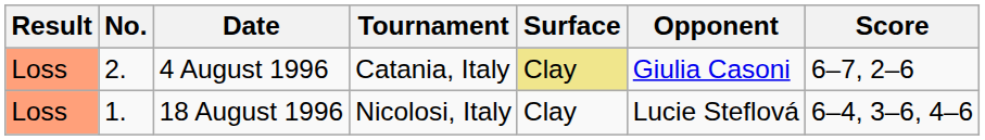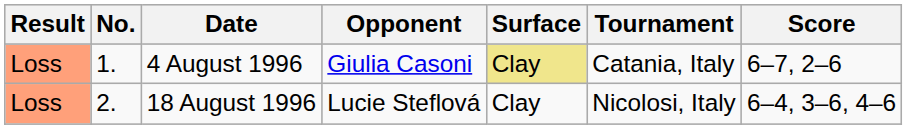columns swapped: Tournament <-> Opponent
4 August 1996 | No.: 2. -> 1.
18 August 1996 | No.: 1. -> 2.
